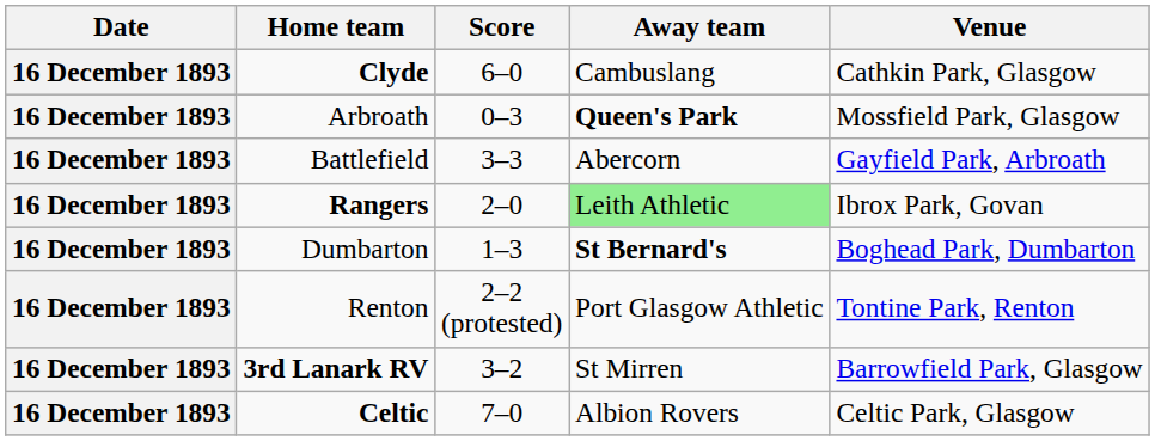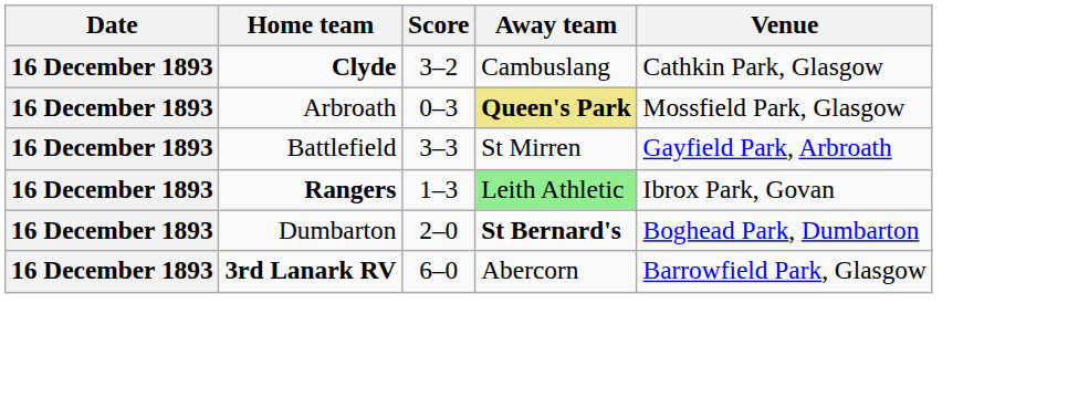Clyde | Score: 6–0 -> 3–2
Arbroath | Away team: no background -> khaki background
Battlefield | Away team: Abercorn -> St Mirren
Rangers | Score: 2–0 -> 1–3
Dumbarton | Score: 1–3 -> 2–0
- row: 16 December 1893 | Renton | 2–2 (protested) | Port Glasgow Athletic | Tontine Park, Renton
3rd Lanark RV | Score: 3–2 -> 6–0
3rd Lanark RV | Away team: St Mirren -> Abercorn
- row: 16 December 1893 | Celtic | 7–0 | Albion Rovers | Celtic Park, Glasgow
